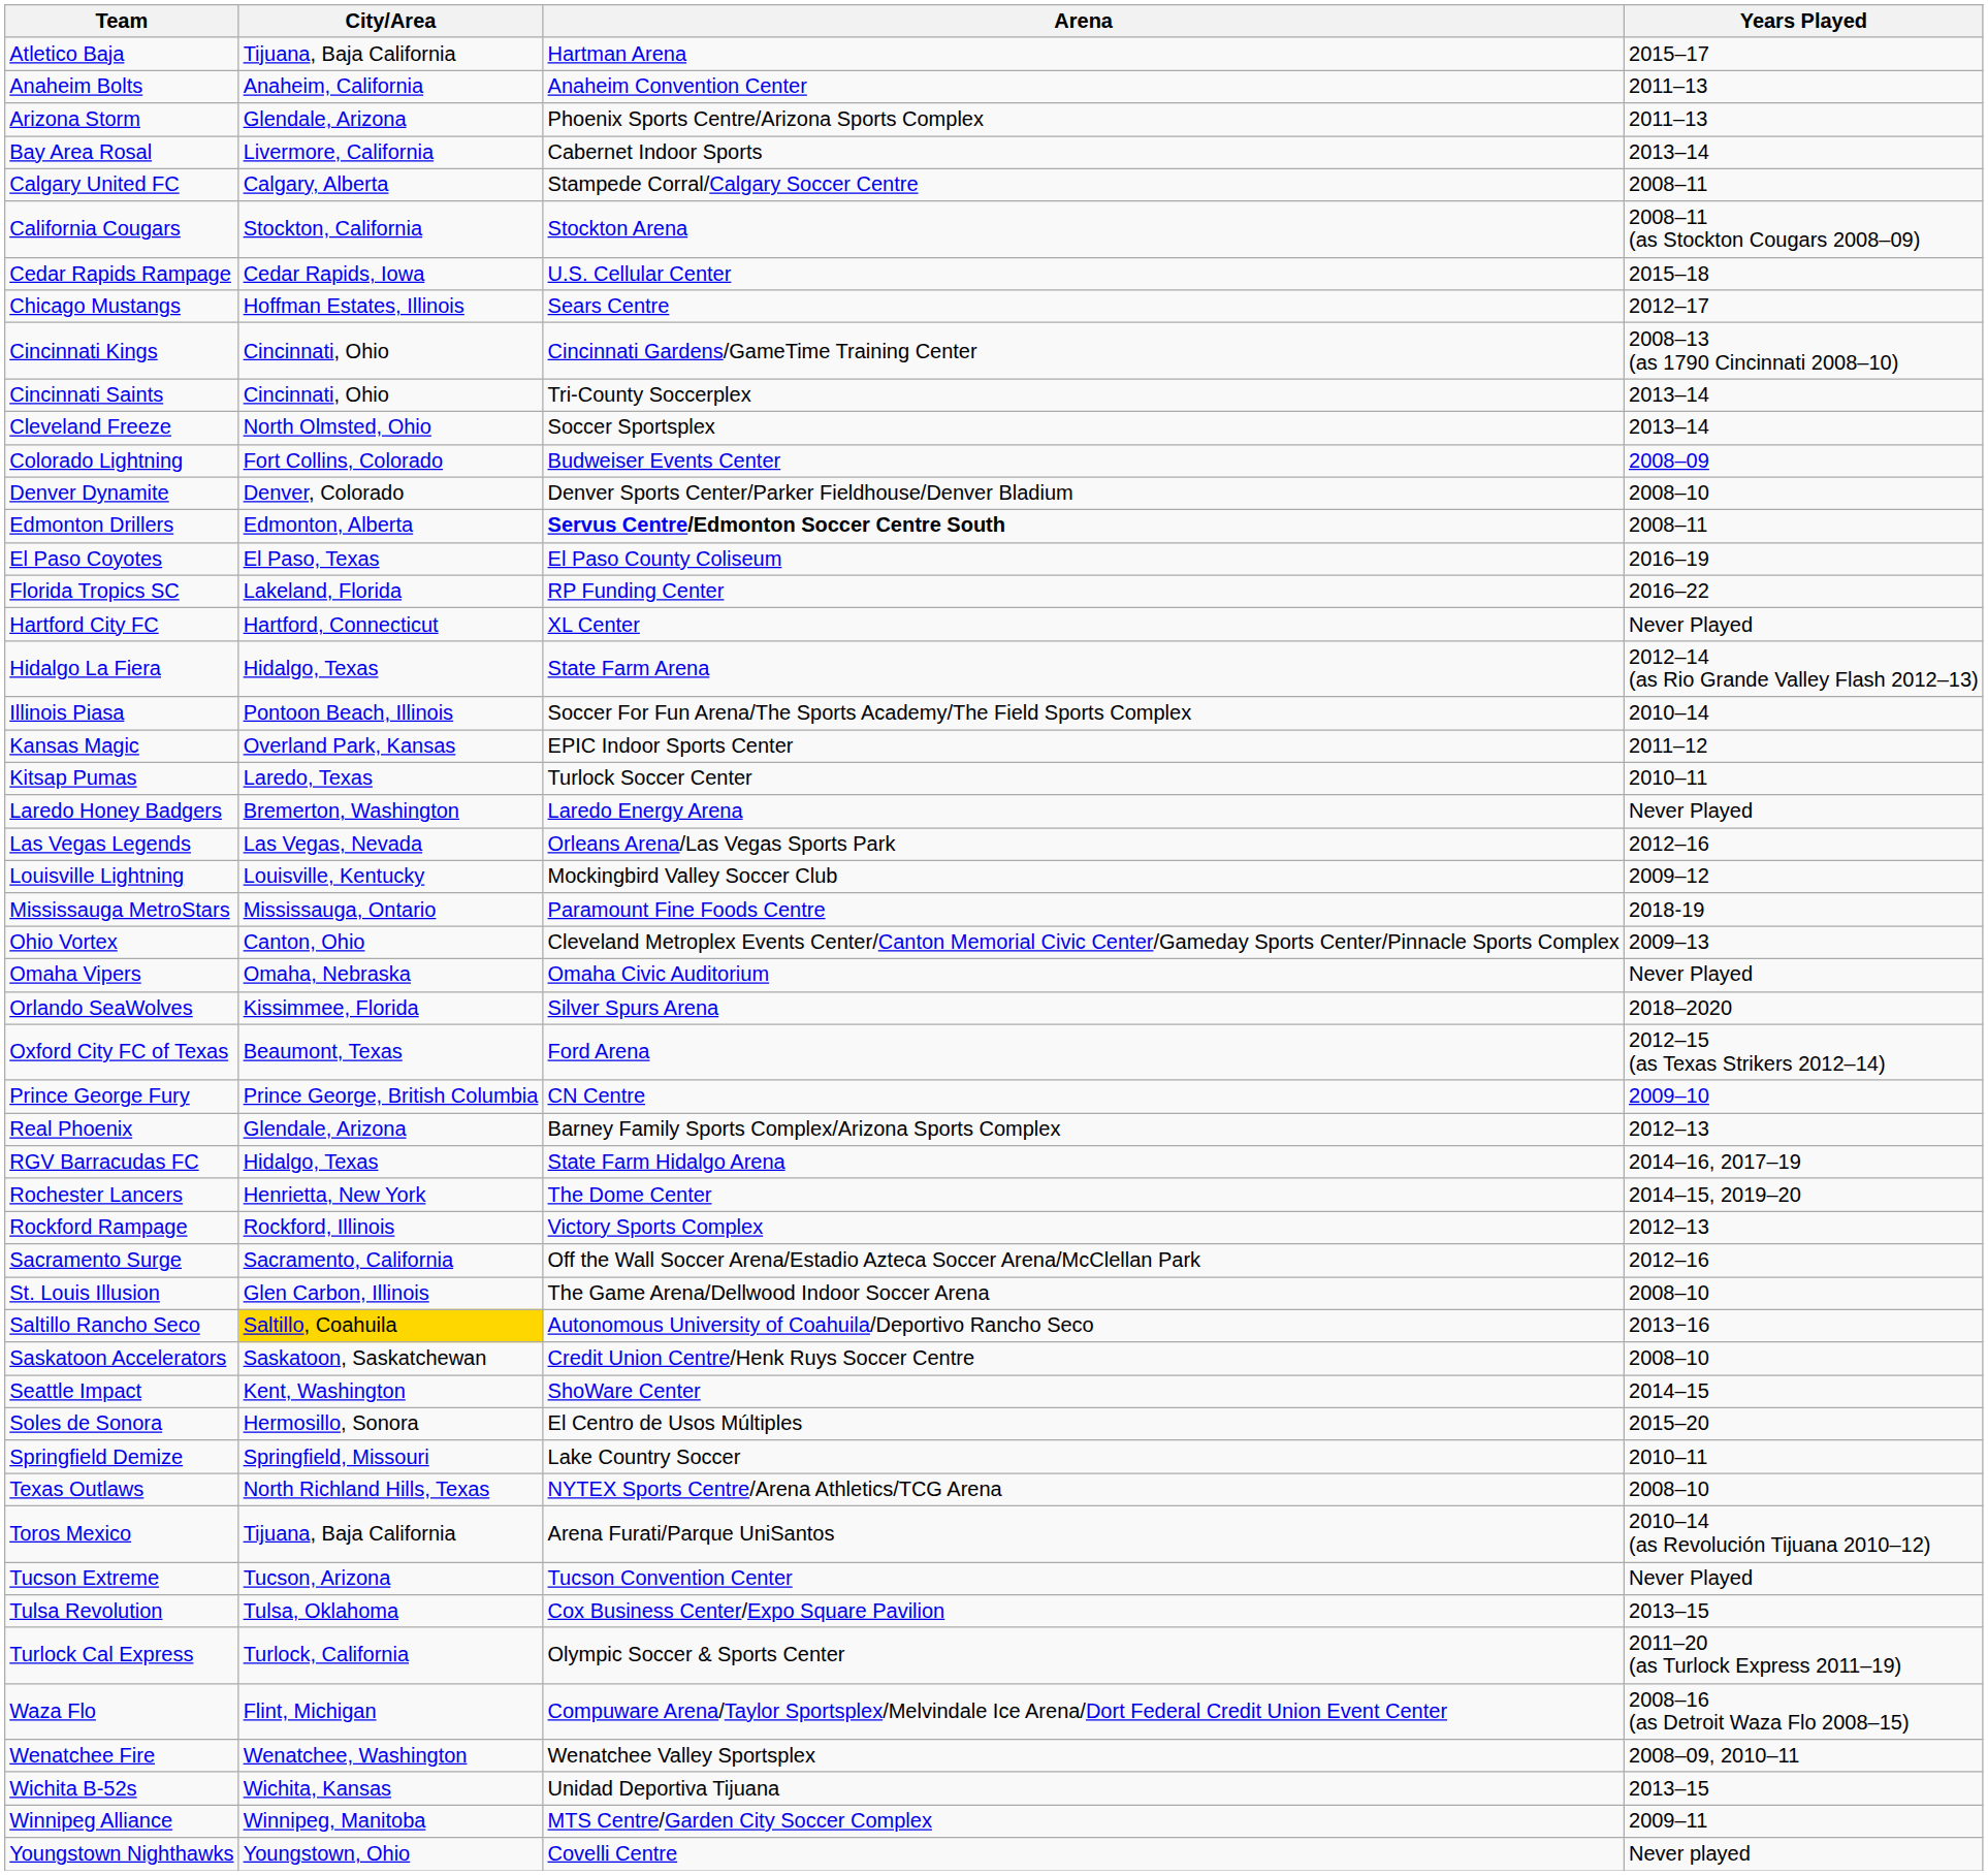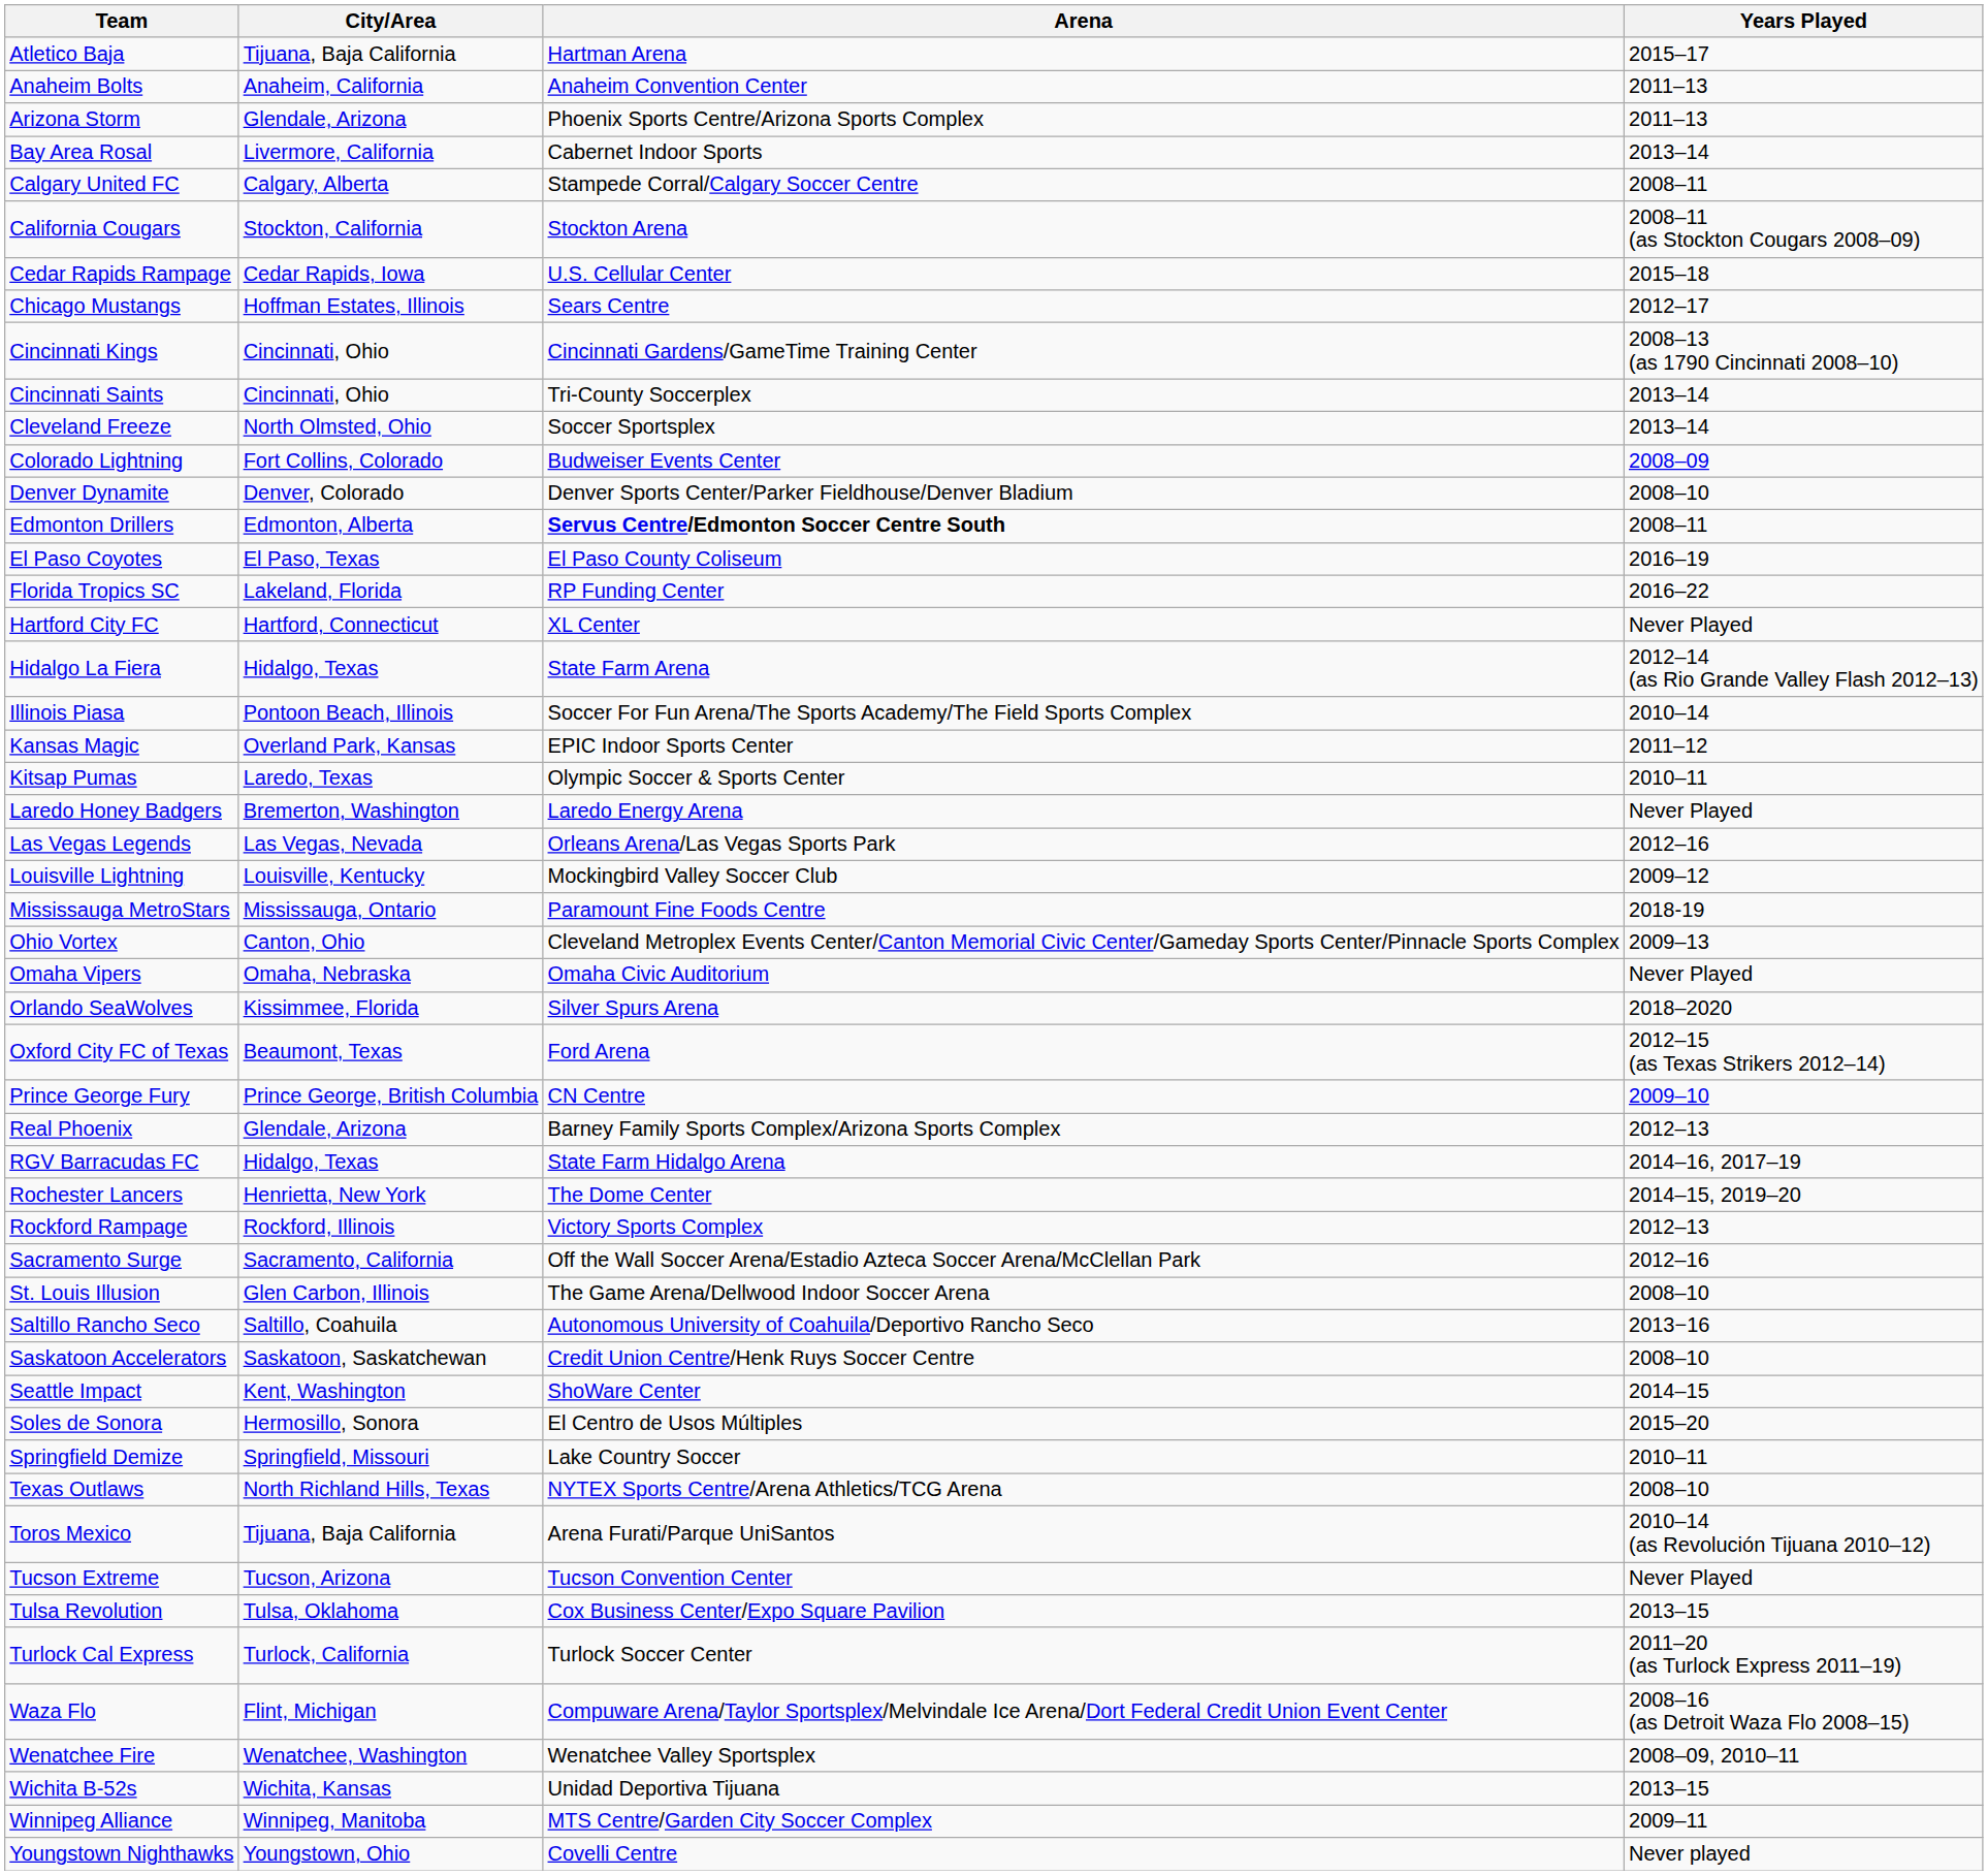Kitsap Pumas | Arena: Turlock Soccer Center -> Olympic Soccer & Sports Center
Saltillo Rancho Seco | City/Area: gold background -> no background
Turlock Cal Express | Arena: Olympic Soccer & Sports Center -> Turlock Soccer Center
